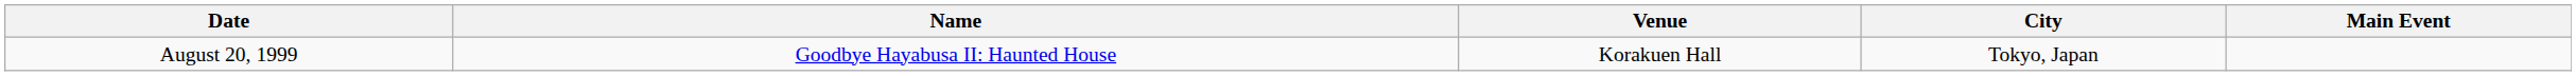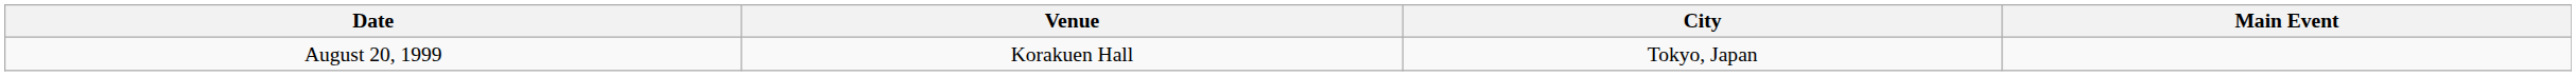- column: Name | Goodbye Hayabusa II: Haunted House
